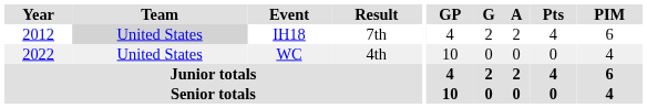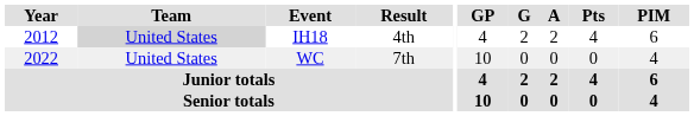IH18 | Result: 7th -> 4th
WC | Result: 4th -> 7th
